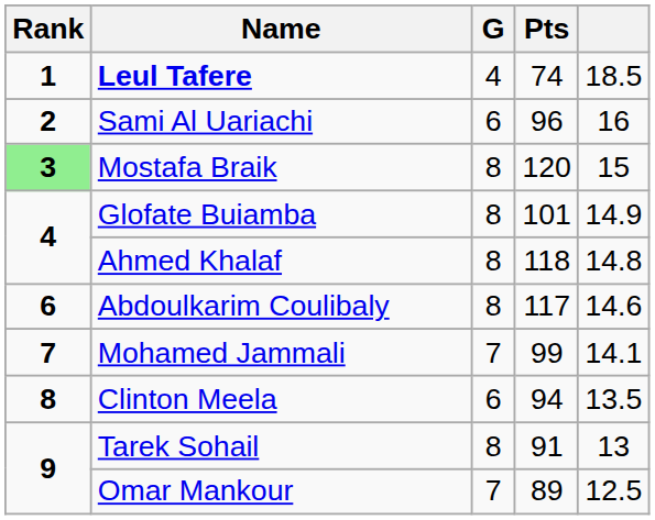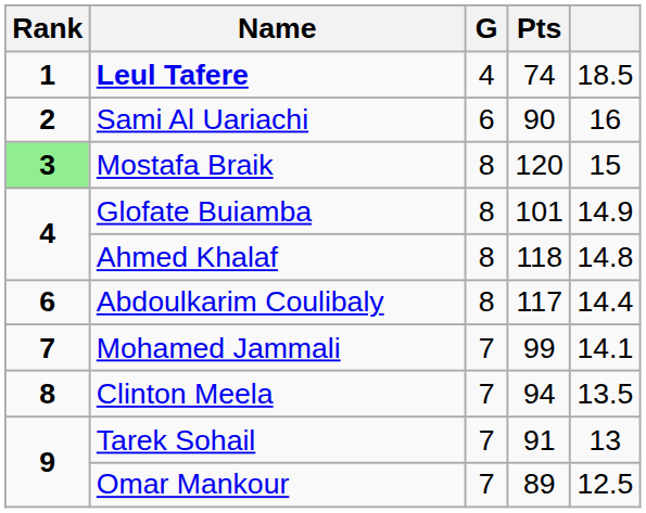Sami Al Uariachi | Pts: 96 -> 90
Abdoulkarim Coulibaly | column 5: 14.6 -> 14.4
Clinton Meela | G: 6 -> 7
Tarek Sohail | G: 8 -> 7
